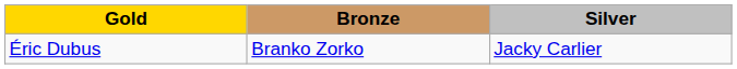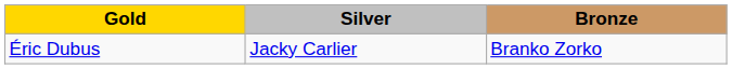columns swapped: Silver <-> Bronze
